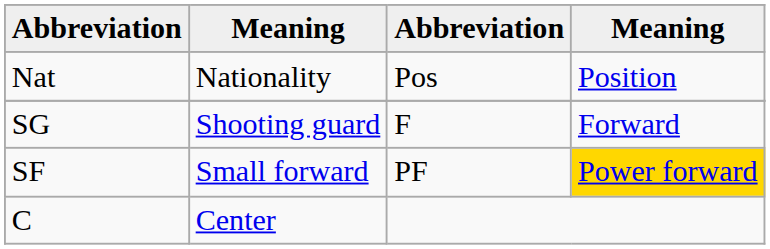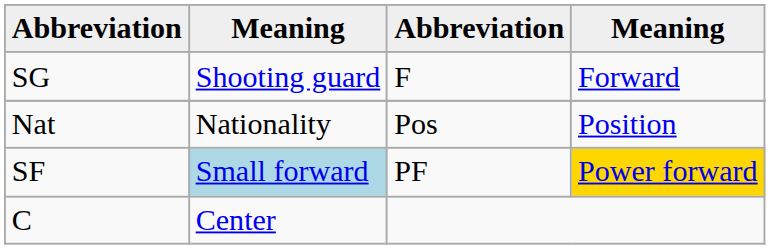rows swapped: Nat <-> SG
SF | column 2: no background -> lightblue background
